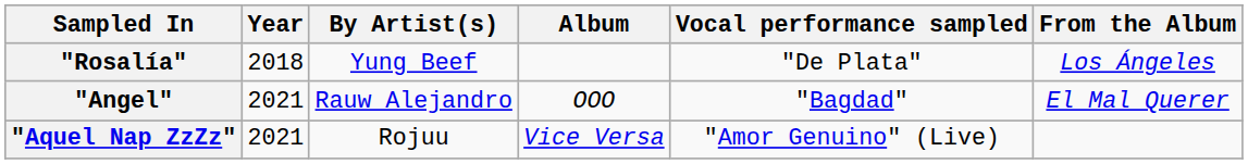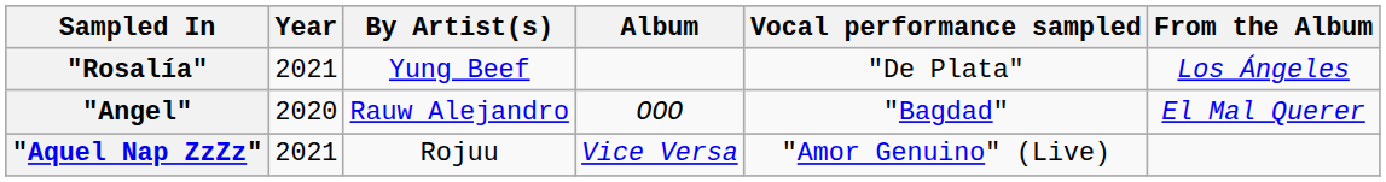"Rosalía" | Year: 2018 -> 2021
"Angel" | Year: 2021 -> 2020
